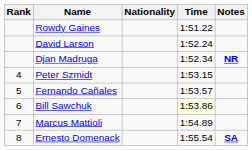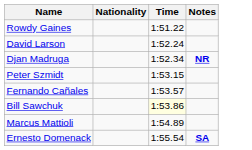- column: Rank | 4 | 5 | 6 | 7 | 8
